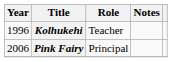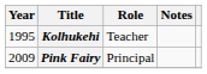Kolhukehi | Year: 1996 -> 1995
Pink Fairy | Year: 2006 -> 2009
